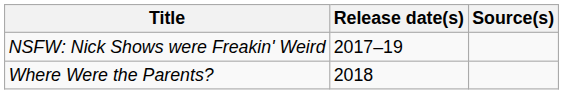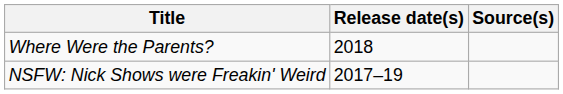rows swapped: NSFW: Nick Shows were Freakin' Weird <-> Where Were the Parents?
